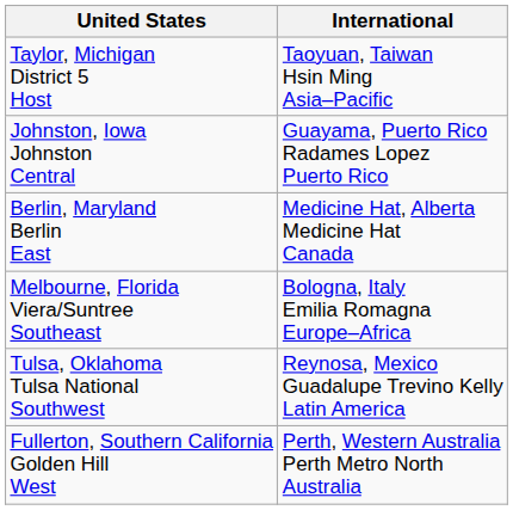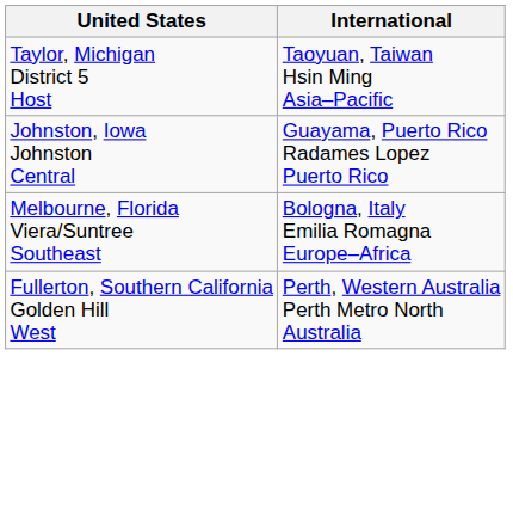- row: Berlin, Maryland Berlin East | Medicine Hat, Alberta Medicine Hat Canada
- row: Tulsa, Oklahoma Tulsa National Southwest | Reynosa, Mexico Guadalupe Trevino Kelly Latin America
